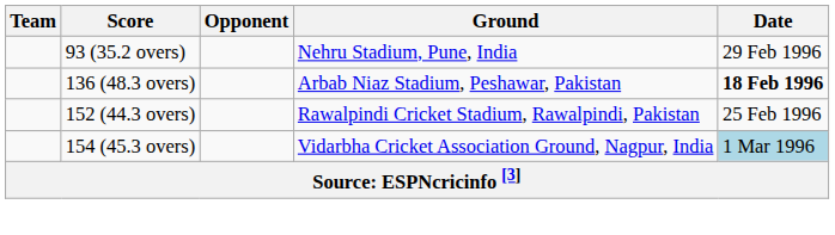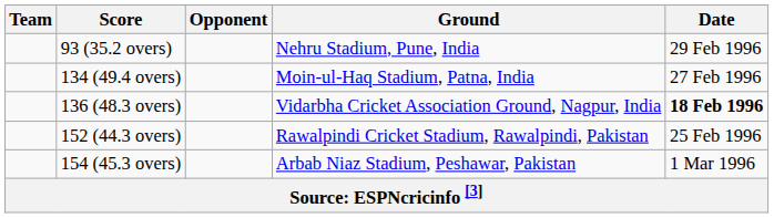+ row: 134 (49.4 overs) | Moin-ul-Haq Stadium, Patna, India | 27 Feb 1996
136 (48.3 overs) | Ground: Arbab Niaz Stadium, Peshawar, Pakistan -> Vidarbha Cricket Association Ground, Nagpur, India
154 (45.3 overs) | Ground: Vidarbha Cricket Association Ground, Nagpur, India -> Arbab Niaz Stadium, Peshawar, Pakistan
154 (45.3 overs) | Date: lightblue background -> no background
